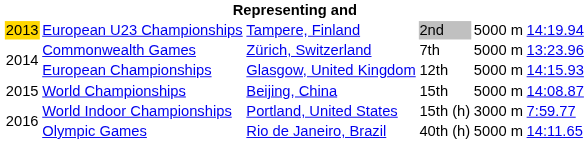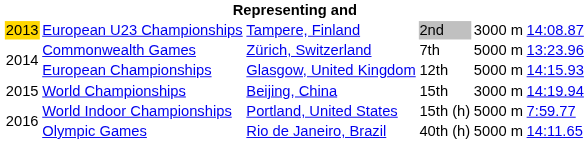European U23 Championships | column 5: 5000 m -> 3000 m
European U23 Championships | column 6: 14:19.94 -> 14:08.87
World Championships | column 5: 5000 m -> 3000 m
World Championships | column 6: 14:08.87 -> 14:19.94
World Indoor Championships | column 5: 3000 m -> 5000 m
